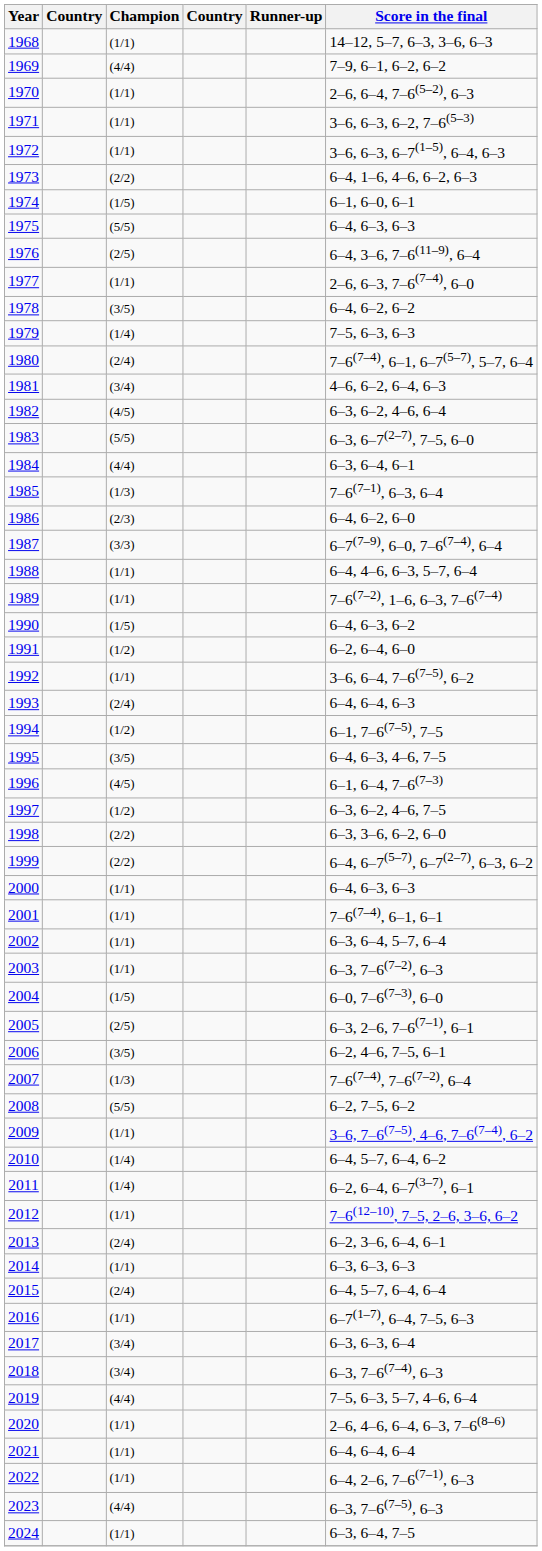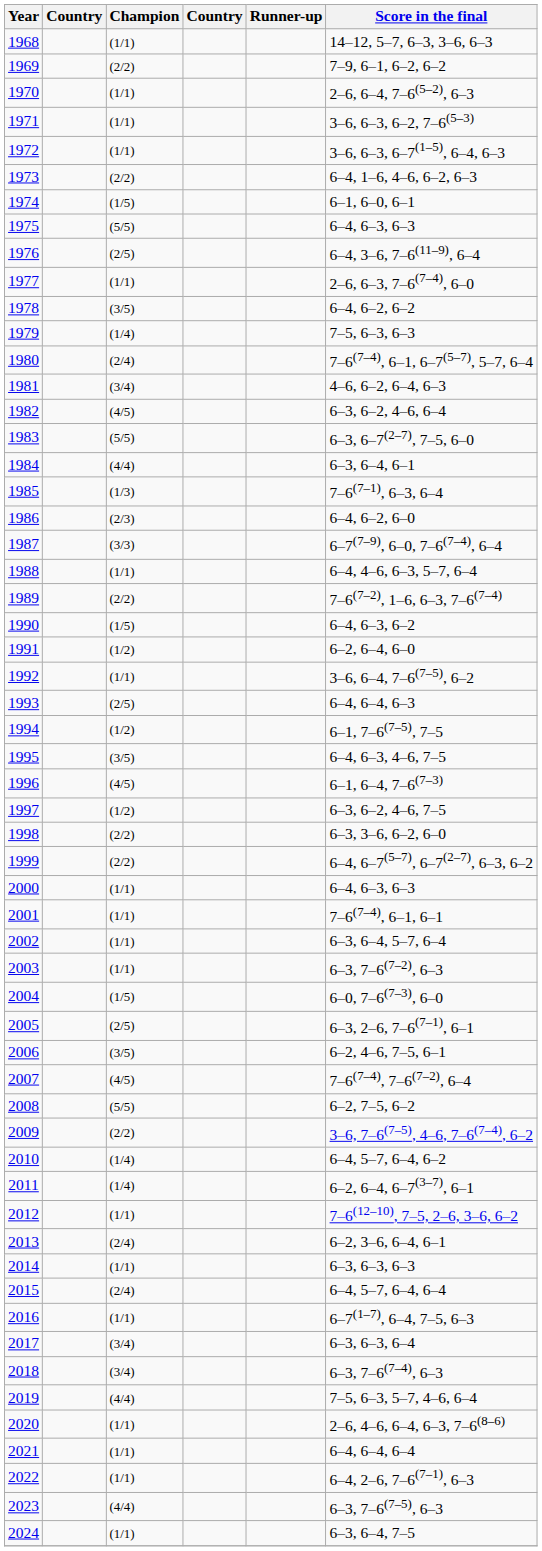1969 | Champion: (4/4) -> (2/2)
1989 | Champion: (1/1) -> (2/2)
1993 | Champion: (2/4) -> (2/5)
2007 | Champion: (1/3) -> (4/5)
2009 | Champion: (1/1) -> (2/2)
